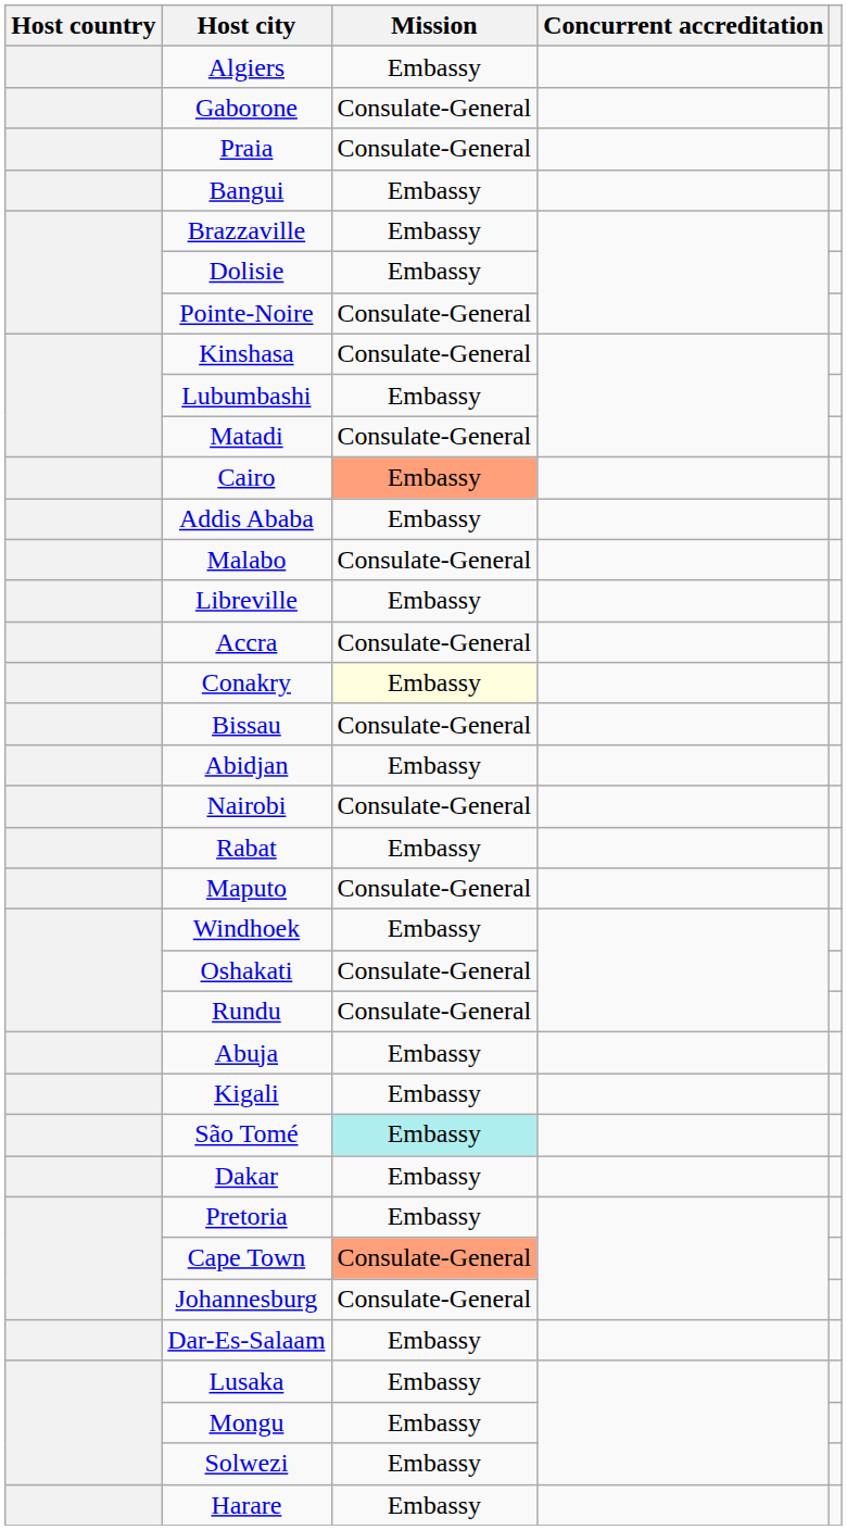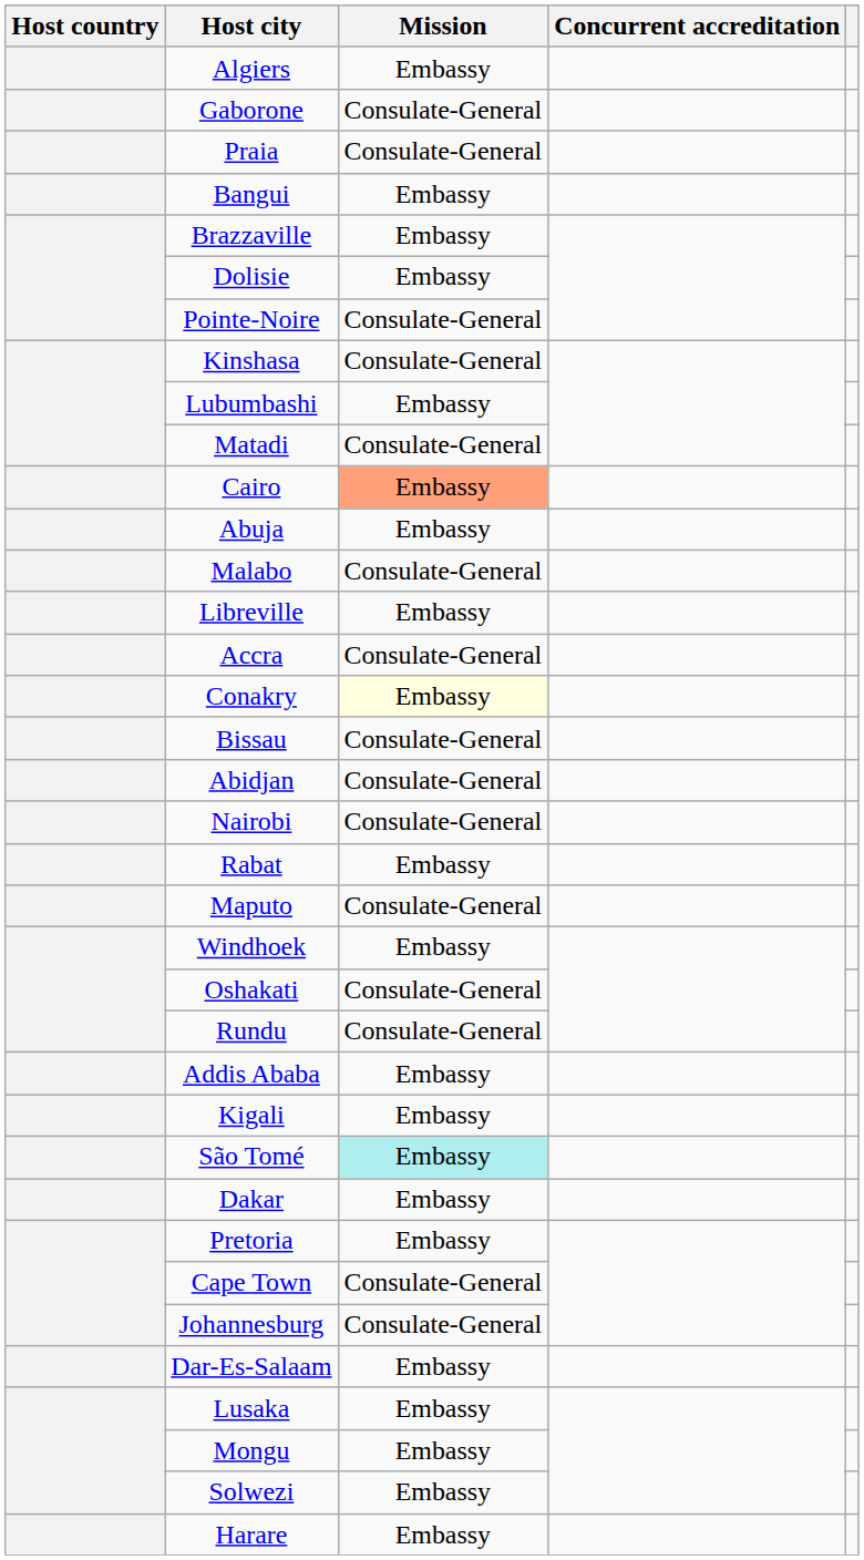rows swapped: Addis Ababa <-> Abuja
Abidjan | Mission: Embassy -> Consulate-General
Cape Town | Mission: lightsalmon background -> no background
